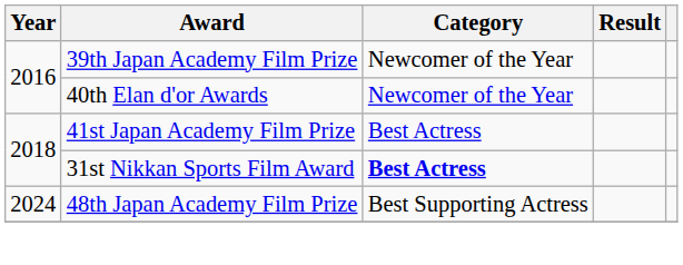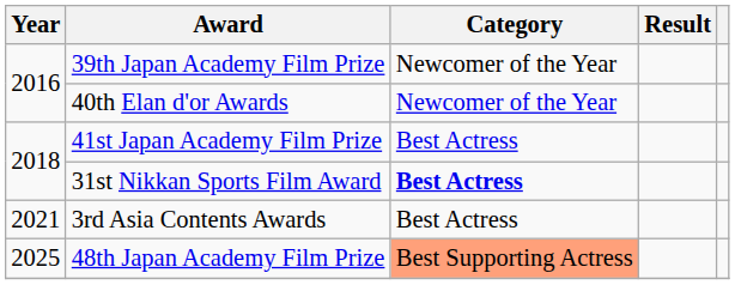+ row: 2021 | 3rd Asia Contents Awards | Best Actress
48th Japan Academy Film Prize | Year: 2024 -> 2025
48th Japan Academy Film Prize | Category: no background -> lightsalmon background
